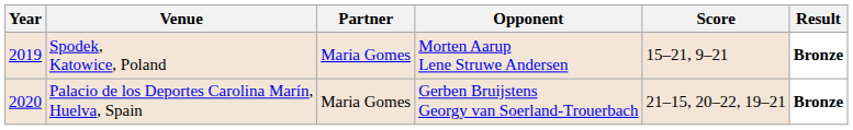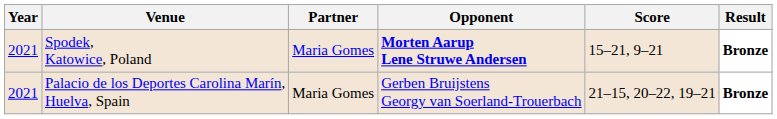Spodek, Katowice, Poland | Year: 2019 -> 2021
Spodek, Katowice, Poland | Opponent: normal -> bold
Palacio de los Deportes Carolina Marín, Huelva, Spain | Year: 2020 -> 2021
